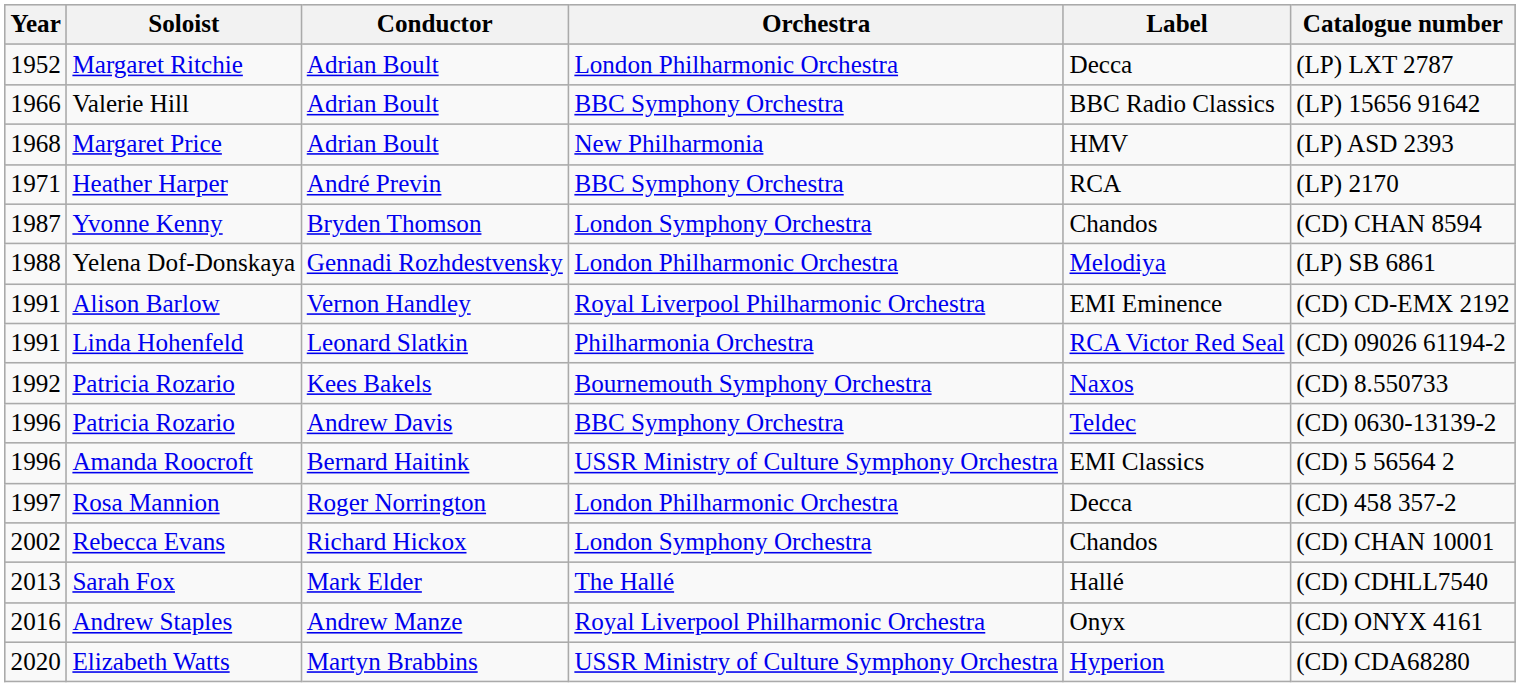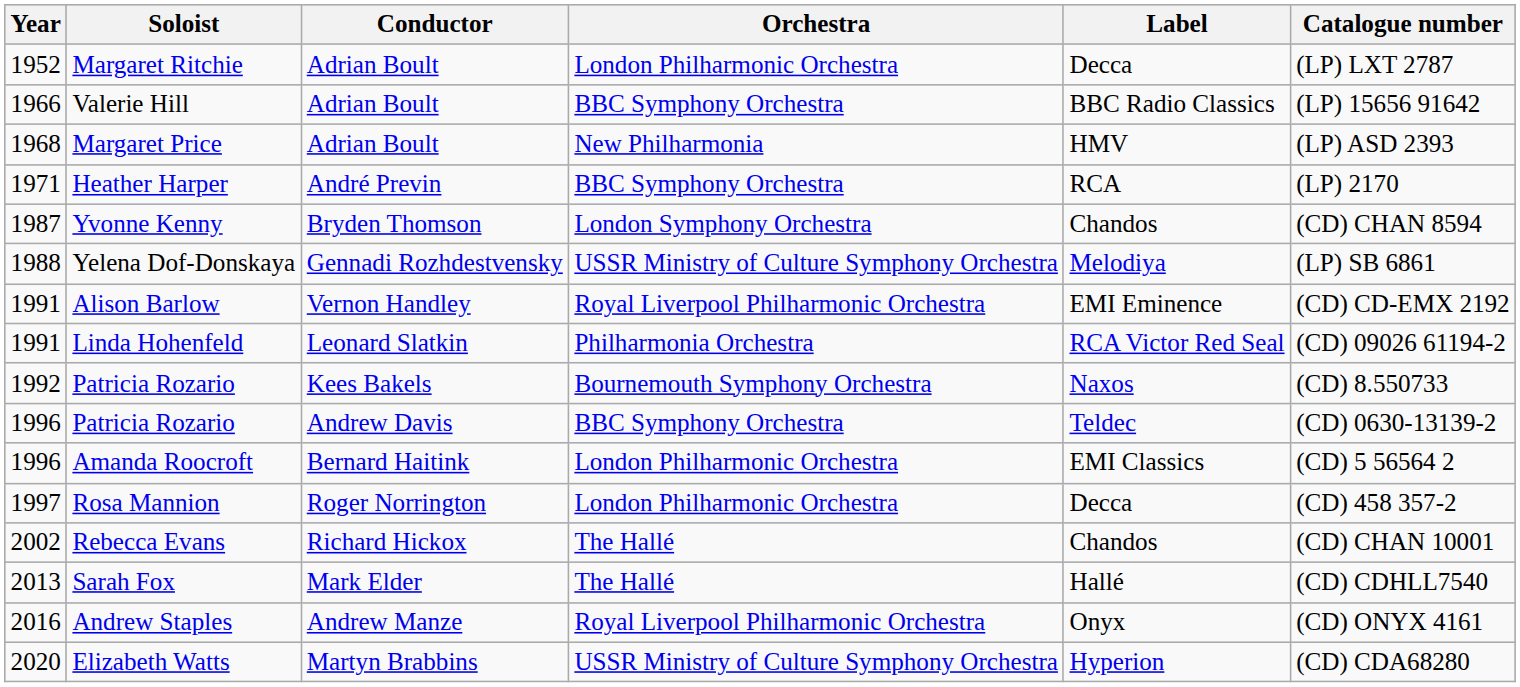Yelena Dof-Donskaya | Orchestra: London Philharmonic Orchestra -> USSR Ministry of Culture Symphony Orchestra
Amanda Roocroft | Orchestra: USSR Ministry of Culture Symphony Orchestra -> London Philharmonic Orchestra
Rebecca Evans | Orchestra: London Symphony Orchestra -> The Hallé
